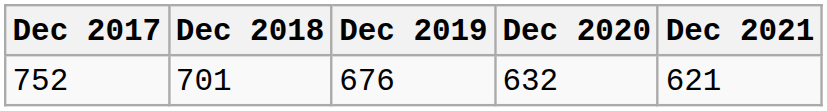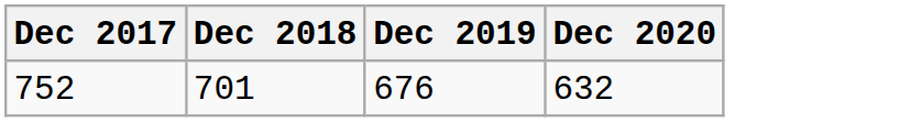- column: Dec 2021 | 621
